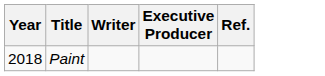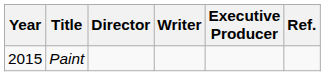+ column: Director
Paint | Year: 2018 -> 2015
